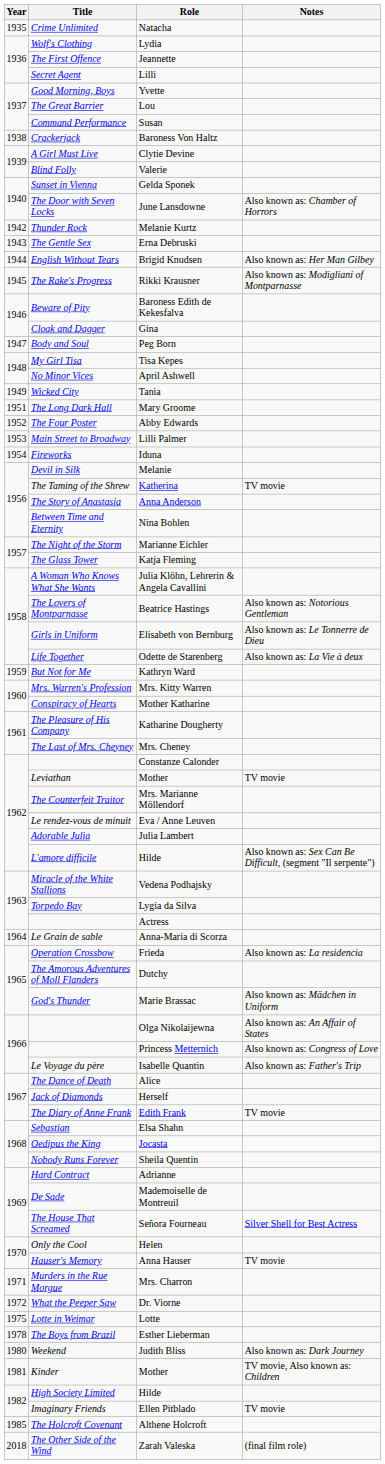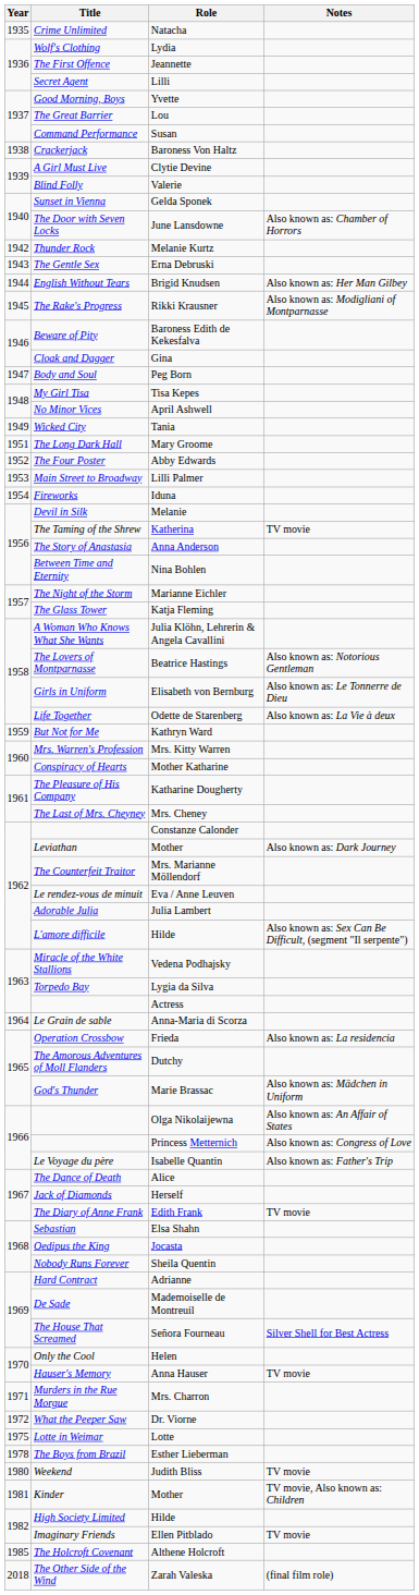Leviathan / Mother | Notes: TV movie -> Also known as: Dark Journey
Judith Bliss | Notes: Also known as: Dark Journey -> TV movie
